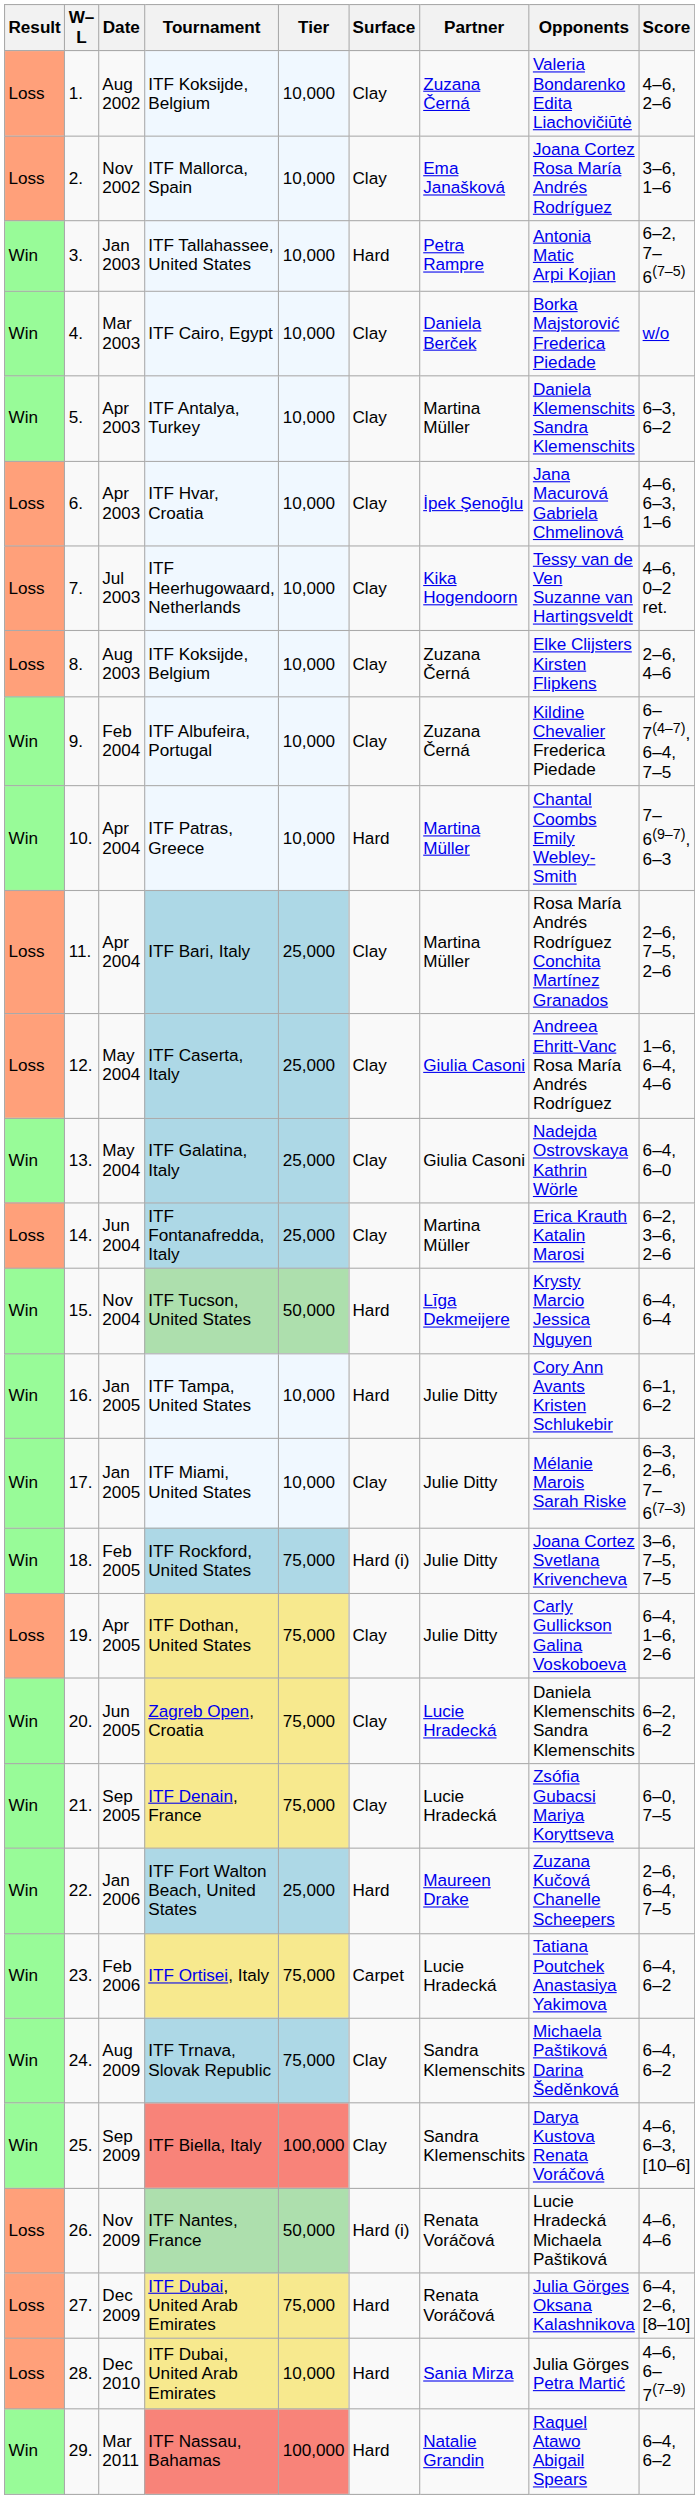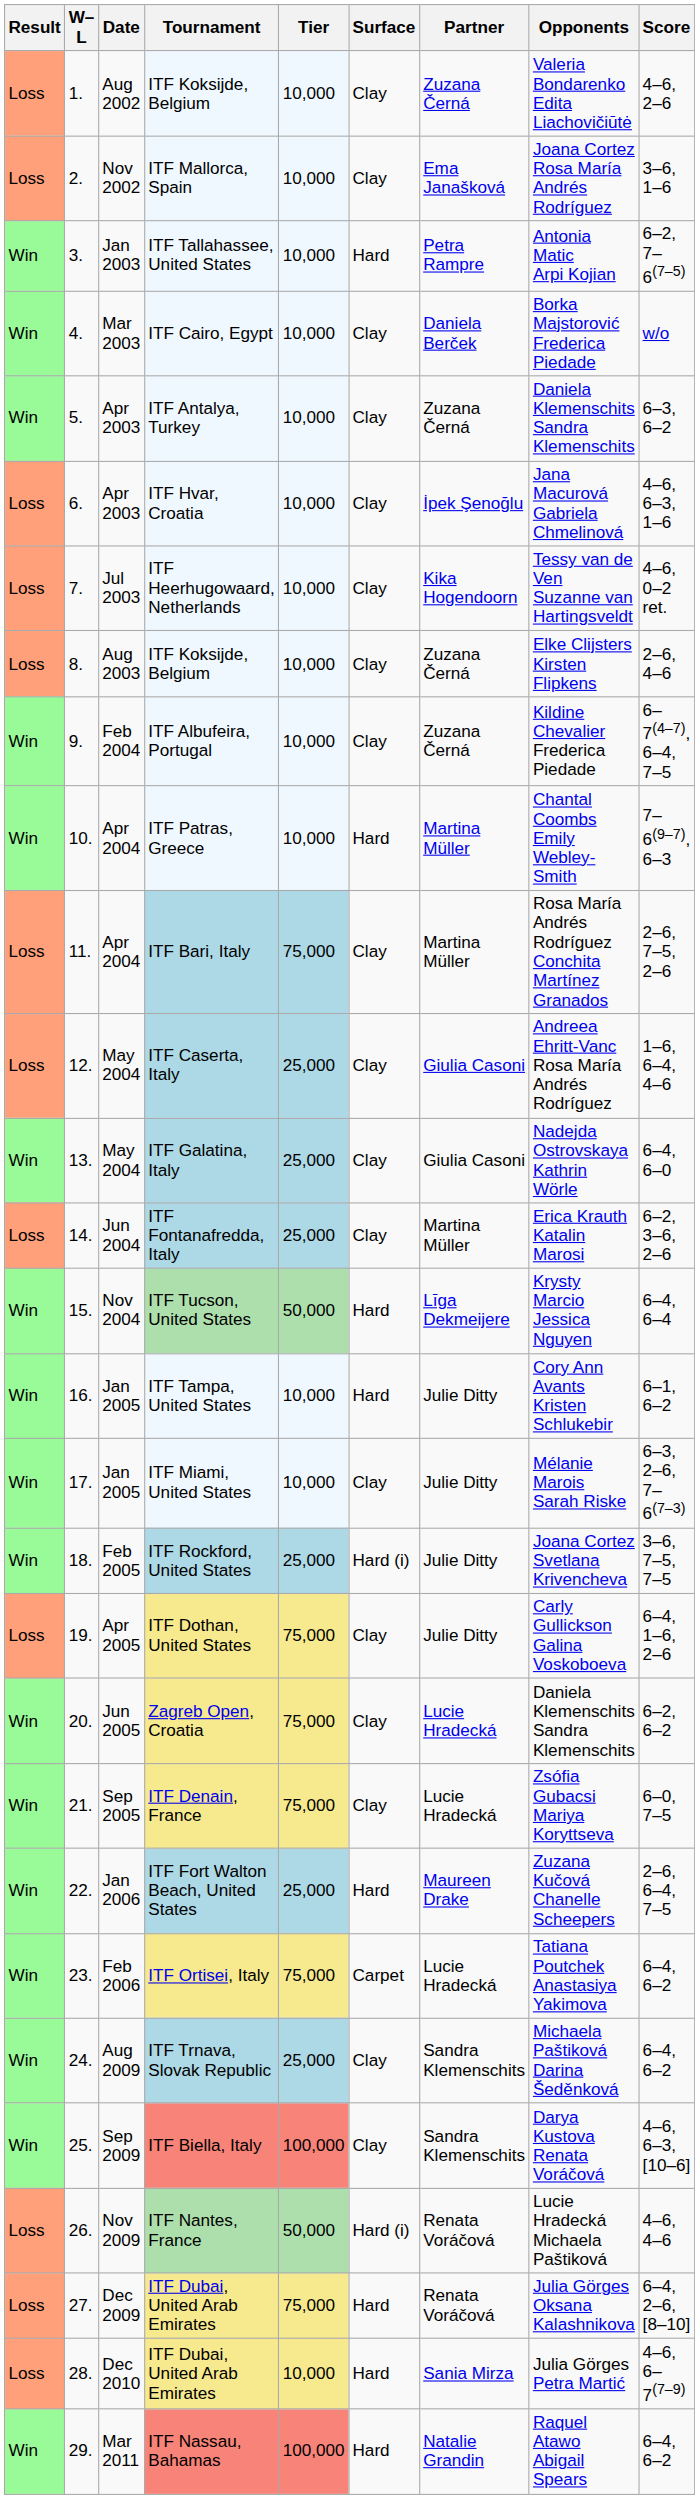ITF Antalya, Turkey | Partner: Martina Müller -> Zuzana Černá
ITF Bari, Italy | Tier: 25,000 -> 75,000
ITF Rockford, United States | Tier: 75,000 -> 25,000
ITF Trnava, Slovak Republic | Tier: 75,000 -> 25,000
